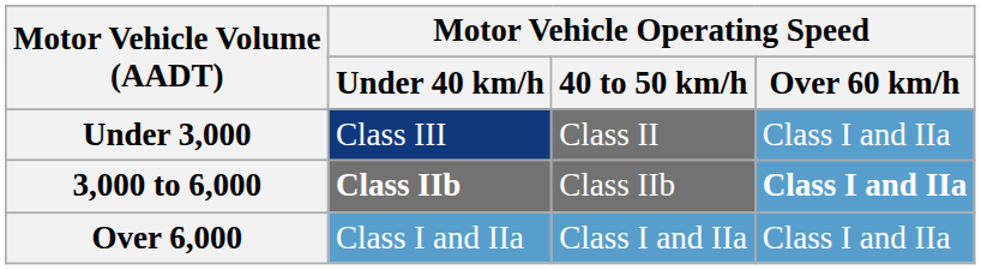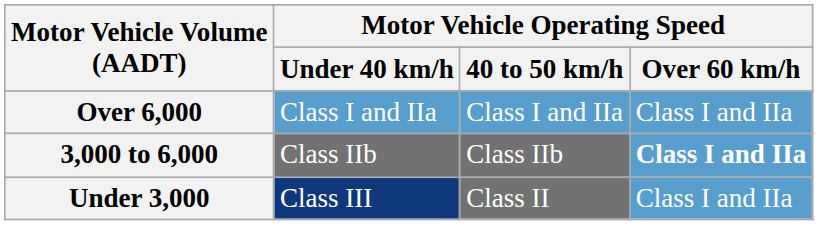rows swapped: Over 6,000 <-> Under 3,000
3,000 to 6,000 | Motor Vehicle Operating Speed / Under 40 km/h: bold -> normal
